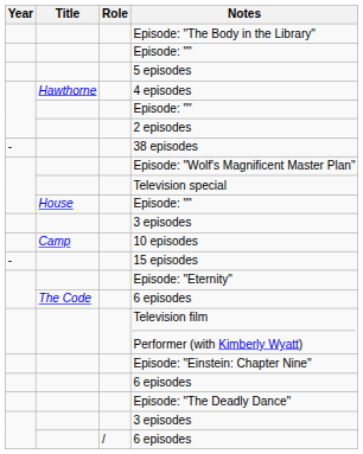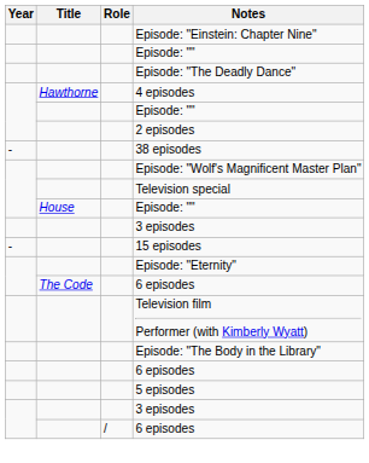rows swapped: Episode: "The Body in the Library" <-> Episode: "Einstein: Chapter Nine"
rows swapped: 5 episodes <-> Episode: "The Deadly Dance"
- row: Camp | 10 episodes
